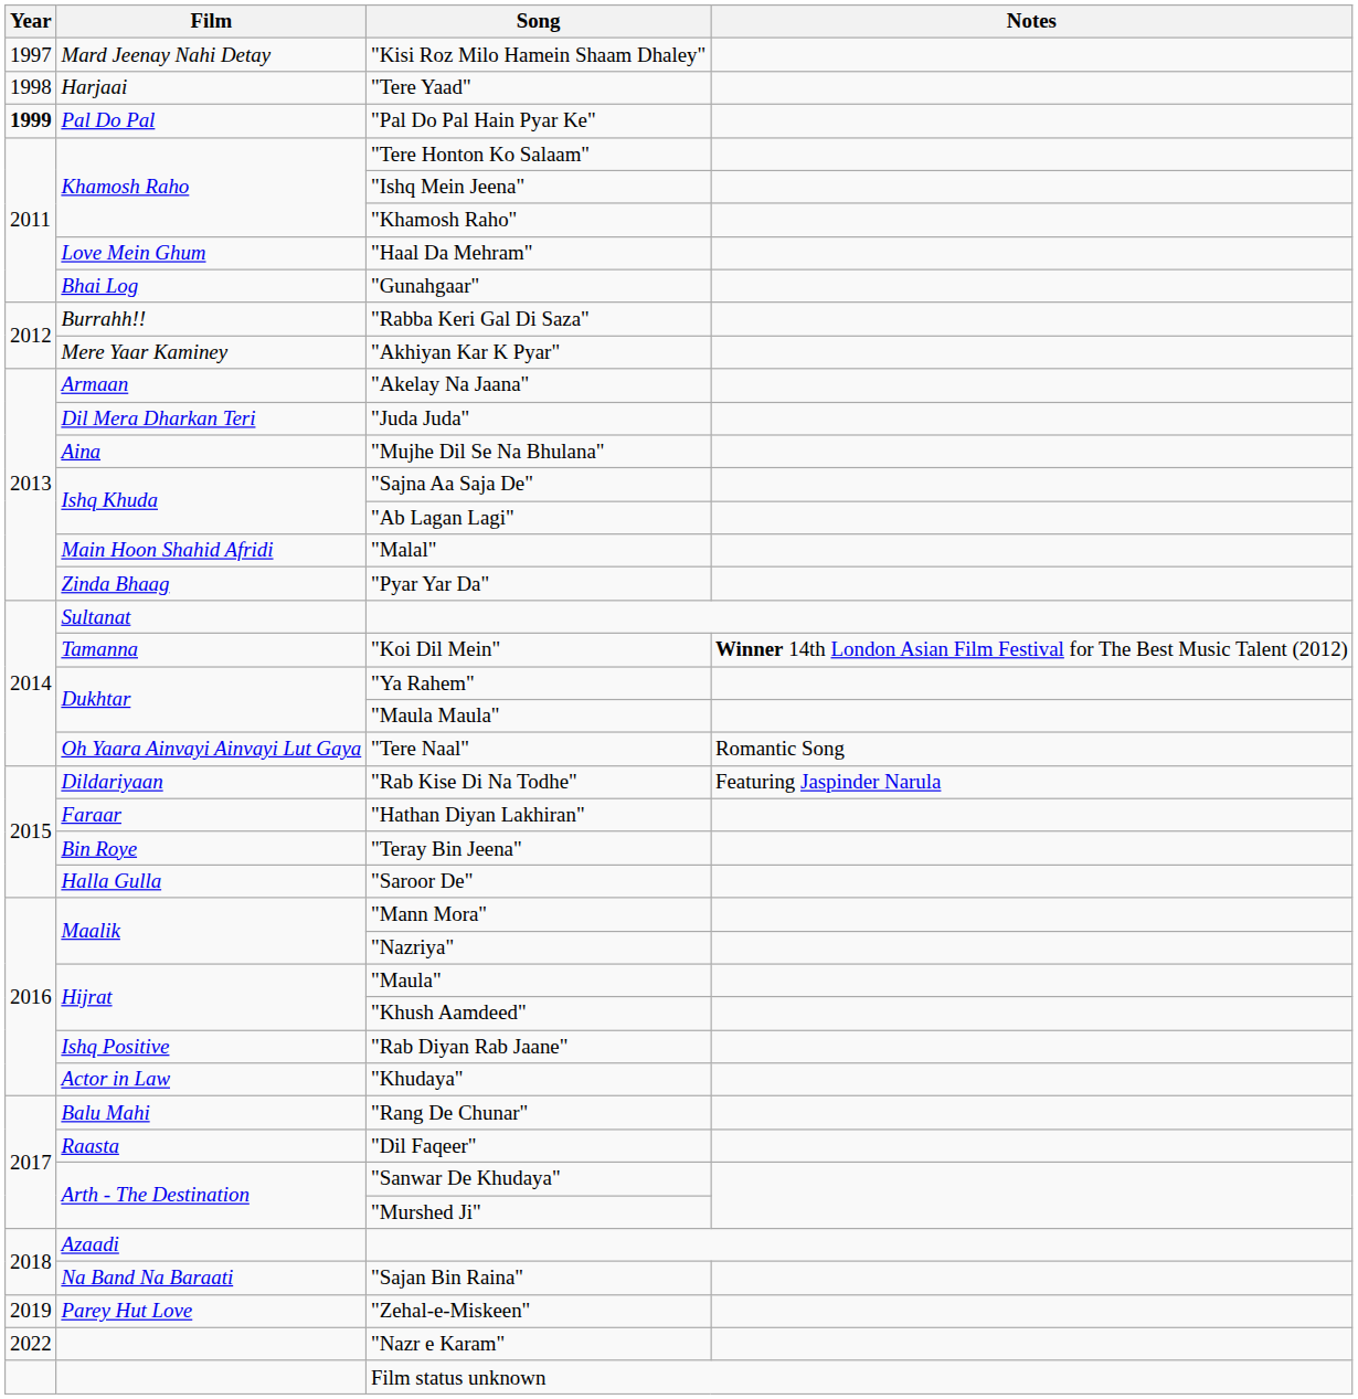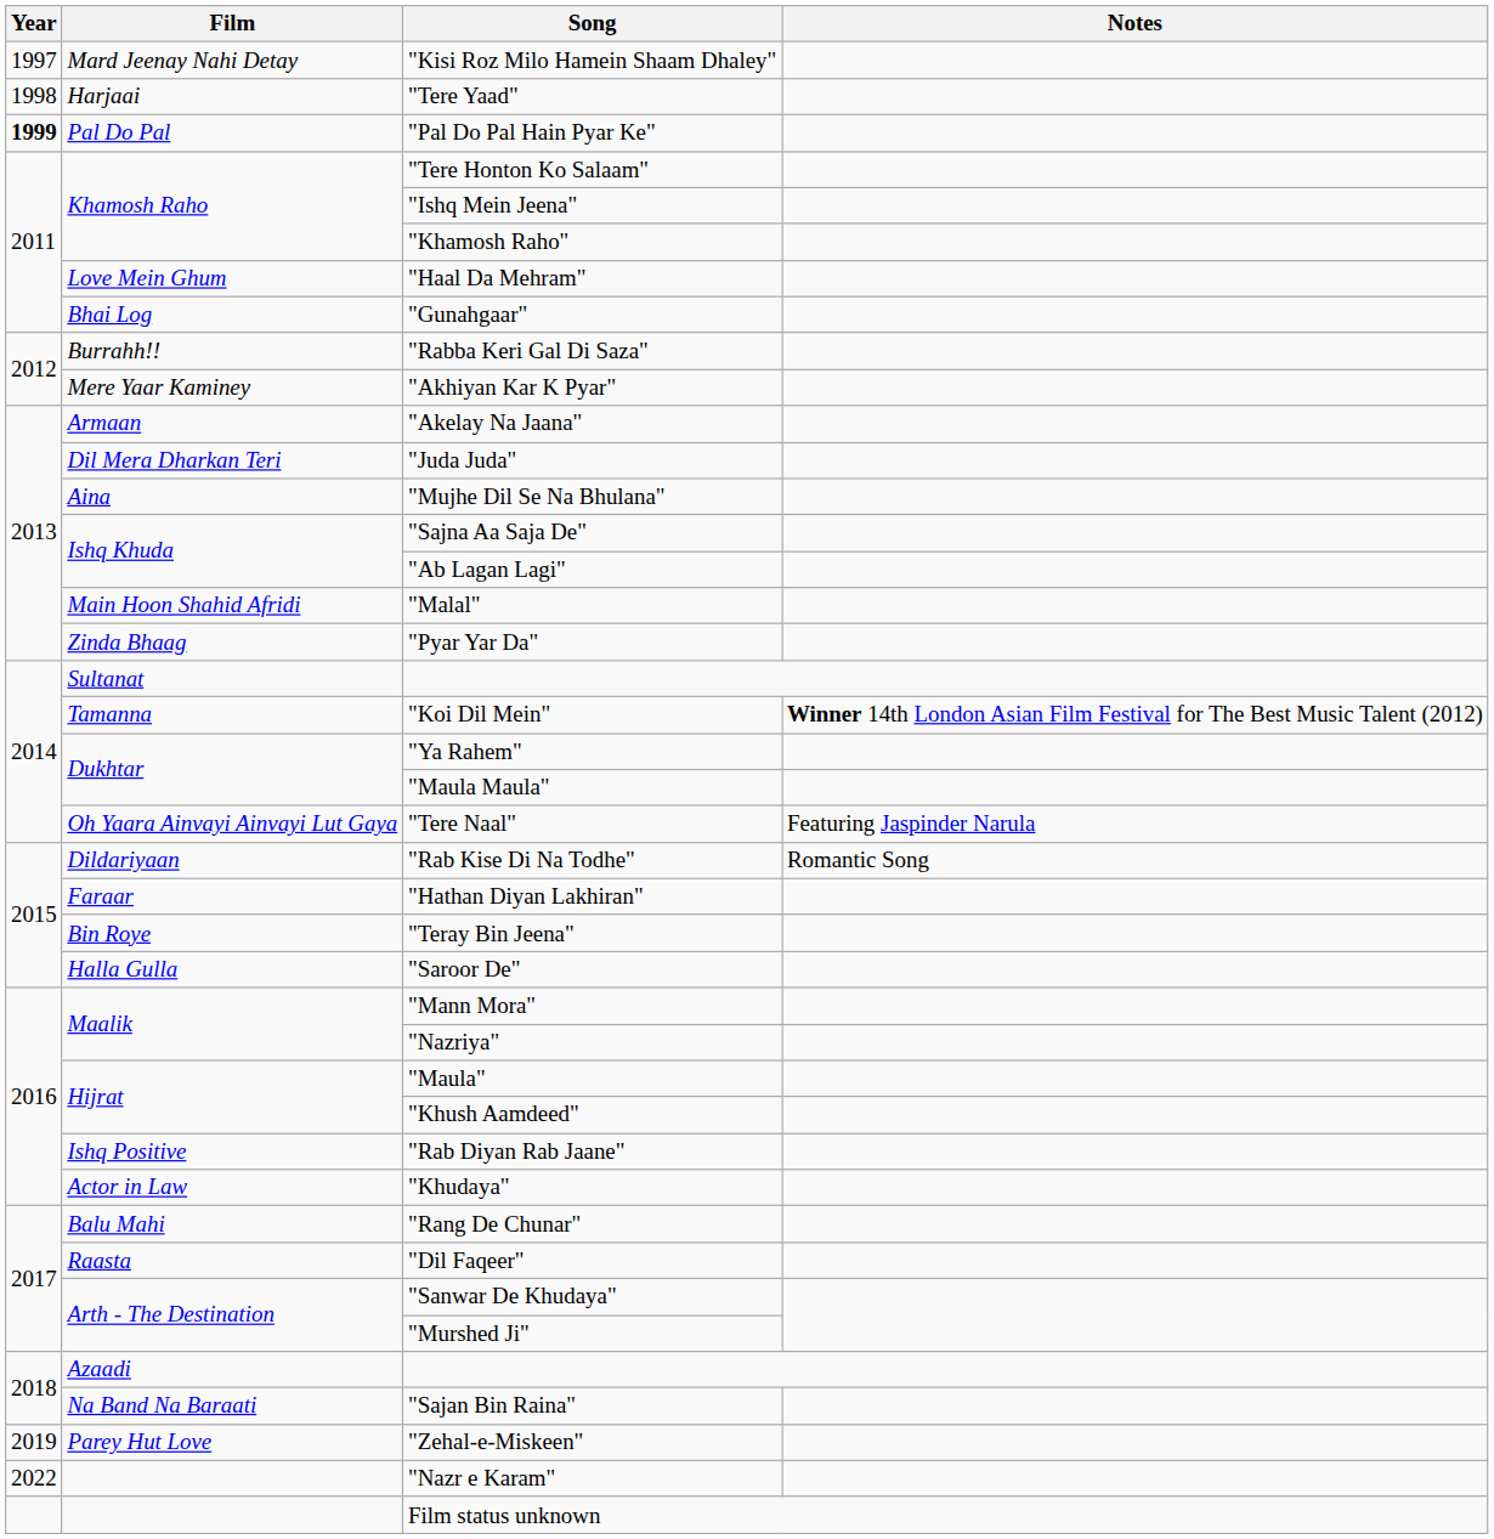"Tere Naal" | Notes: Romantic Song -> Featuring Jaspinder Narula
"Rab Kise Di Na Todhe" | Notes: Featuring Jaspinder Narula -> Romantic Song
